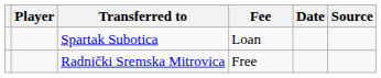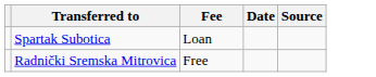- column: Player
